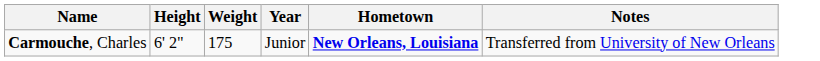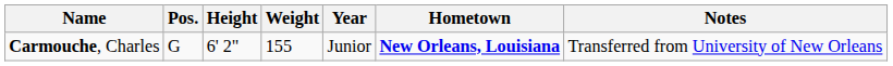+ column: Pos. | G
Carmouche, Charles | Weight: 175 -> 155
